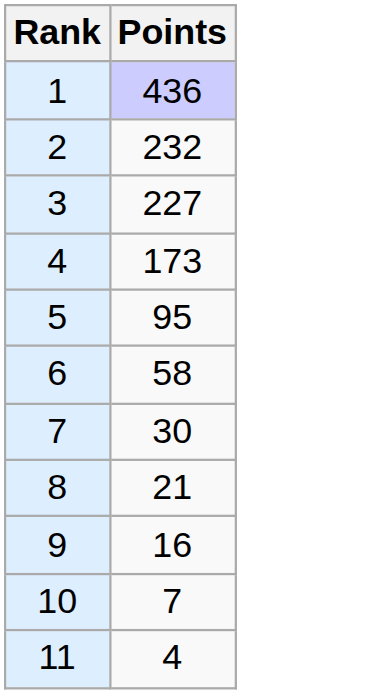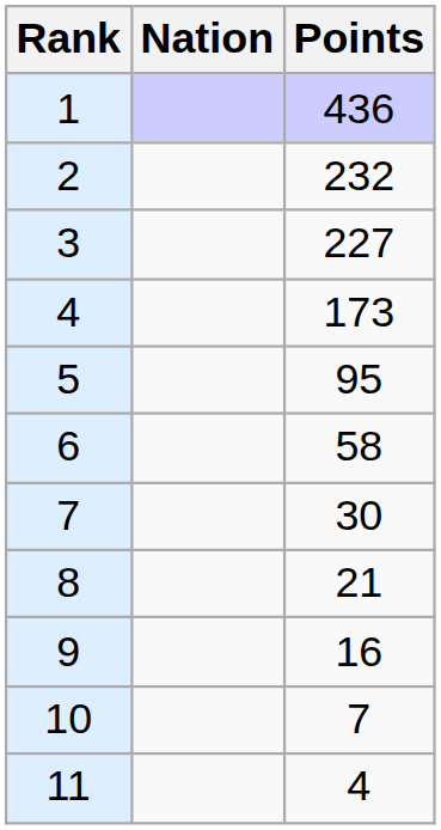+ column: Nation
